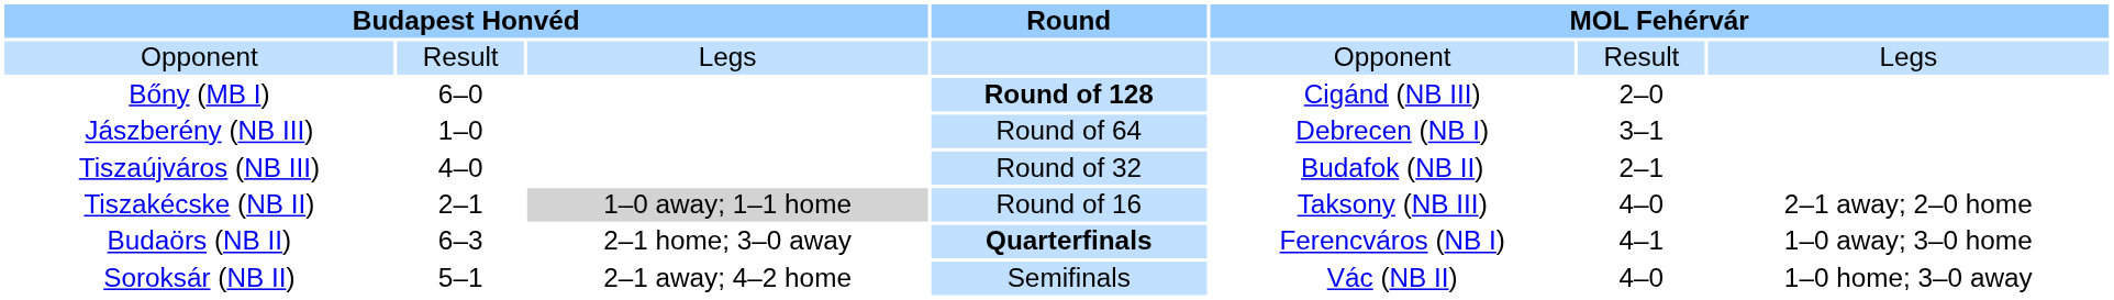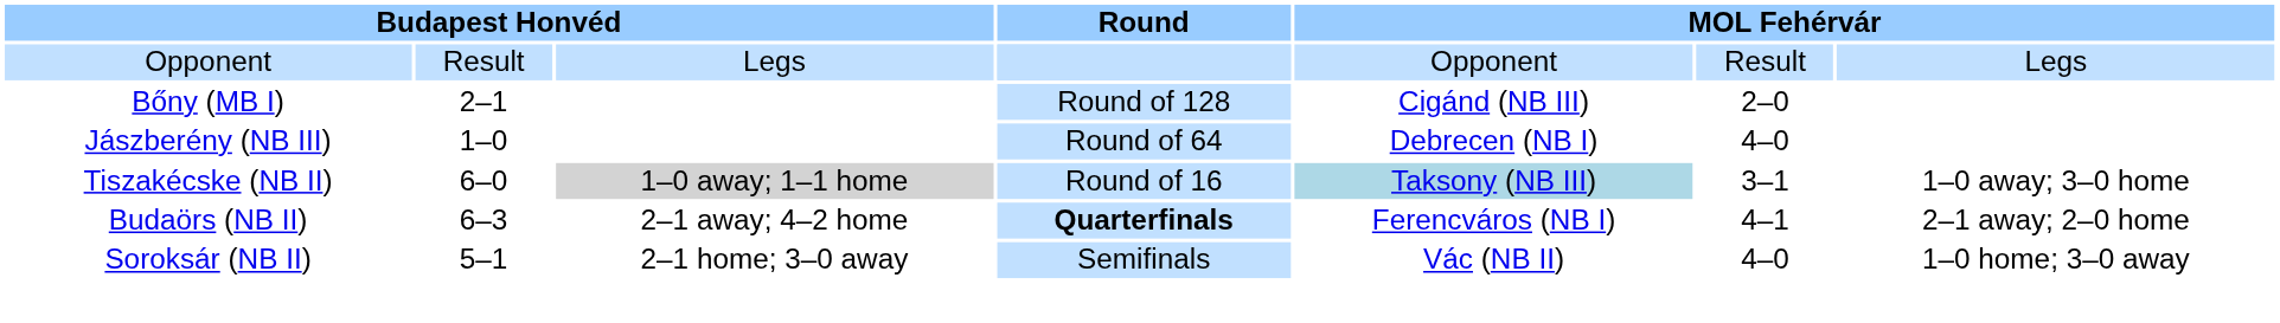Bőny (MB I) | column 2: 6–0 -> 2–1
Bőny (MB I) | Round: bold -> normal
Jászberény (NB III) | column 6: 3–1 -> 4–0
- row: Tiszaújváros (NB III) | 4–0 | Round of 32 | Budafok (NB II) | 2–1
Tiszakécske (NB II) | column 2: 2–1 -> 6–0
Tiszakécske (NB II) | column 5: no background -> lightblue background
Tiszakécske (NB II) | column 6: 4–0 -> 3–1
Tiszakécske (NB II) | column 7: 2–1 away; 2–0 home -> 1–0 away; 3–0 home
Budaörs (NB II) | column 3: 2–1 home; 3–0 away -> 2–1 away; 4–2 home
Budaörs (NB II) | column 7: 1–0 away; 3–0 home -> 2–1 away; 2–0 home
Soroksár (NB II) | column 3: 2–1 away; 4–2 home -> 2–1 home; 3–0 away
